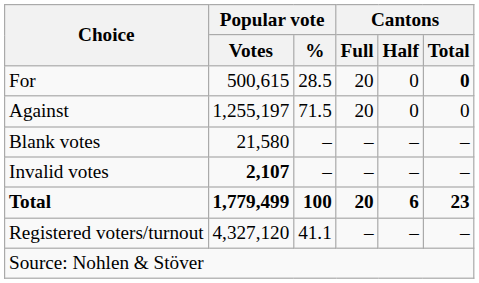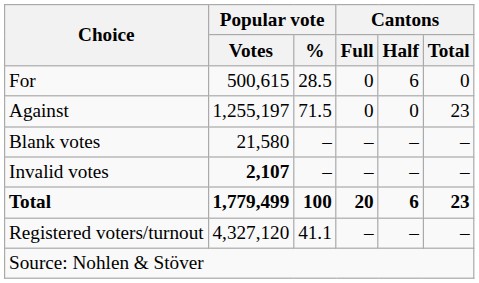For | Cantons / Full: 20 -> 0
For | Cantons / Half: 0 -> 6
For | Cantons / Total: bold -> normal
Against | Cantons / Full: 20 -> 0
Against | Cantons / Total: 0 -> 23
